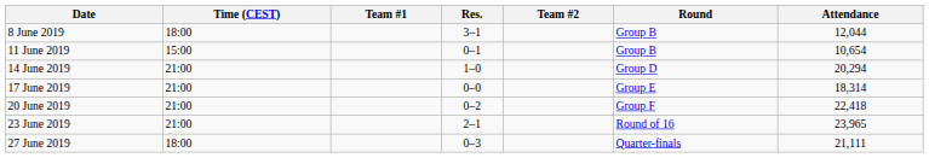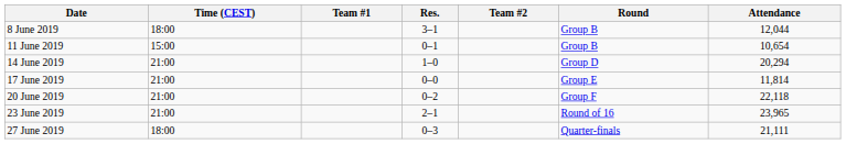17 June 2019 | Attendance: 18,314 -> 11,814
20 June 2019 | Attendance: 22,418 -> 22,118
